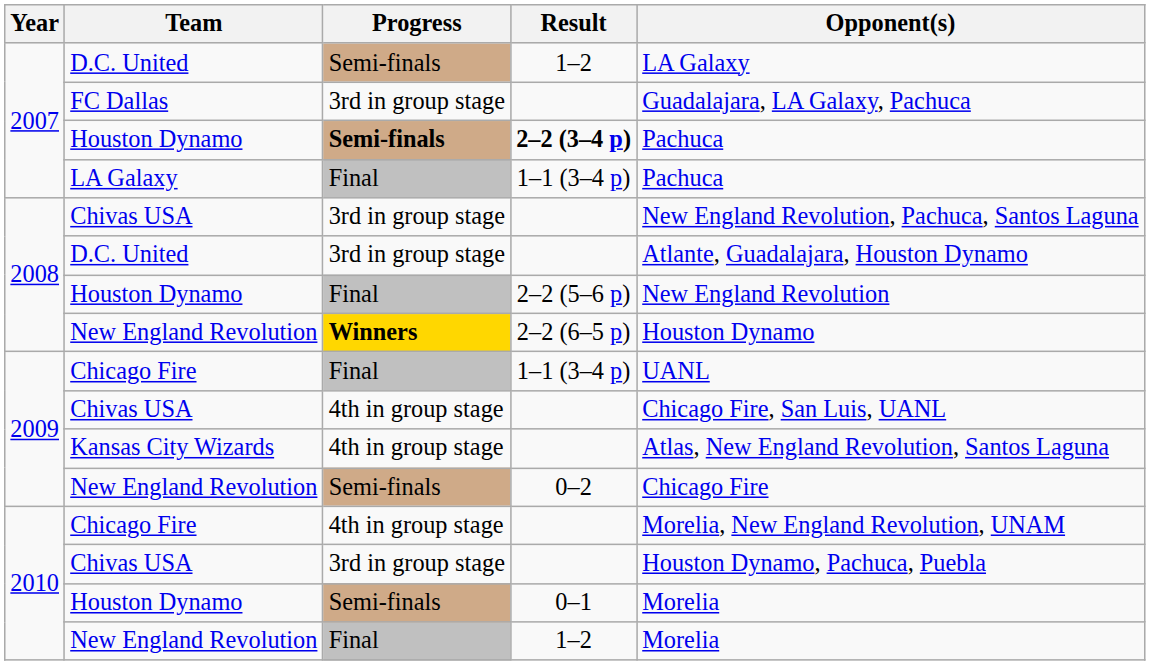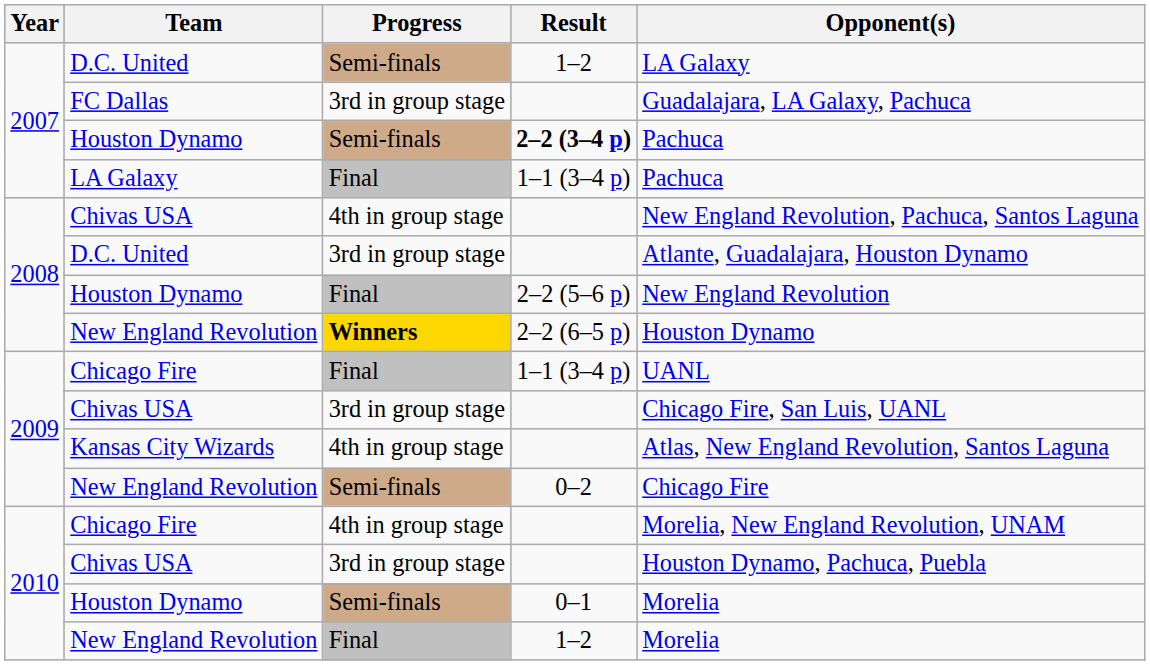2007 / Houston Dynamo | Progress: bold -> normal
2008 / Chivas USA | Progress: 3rd in group stage -> 4th in group stage
2009 / Chivas USA | Progress: 4th in group stage -> 3rd in group stage
